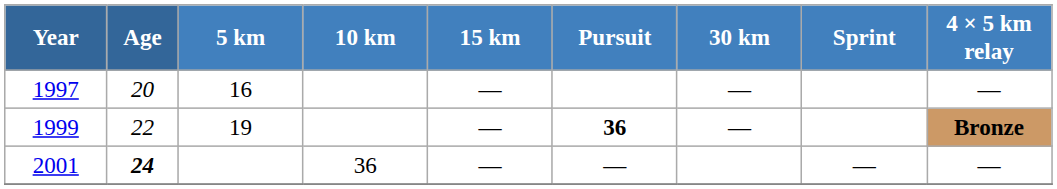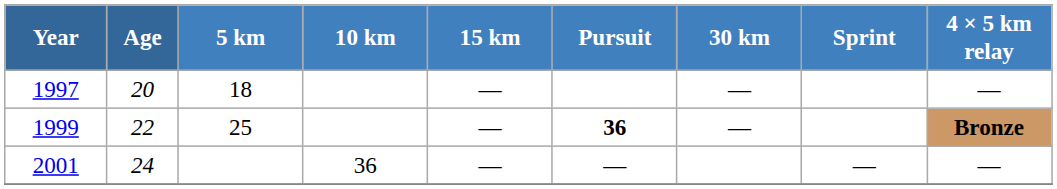1997 | 5 km: 16 -> 18
1999 | 5 km: 19 -> 25
2001 | Age: bold -> normal
